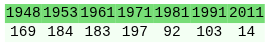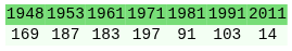169 | column 2: 184 -> 187
169 | column 5: 92 -> 91
